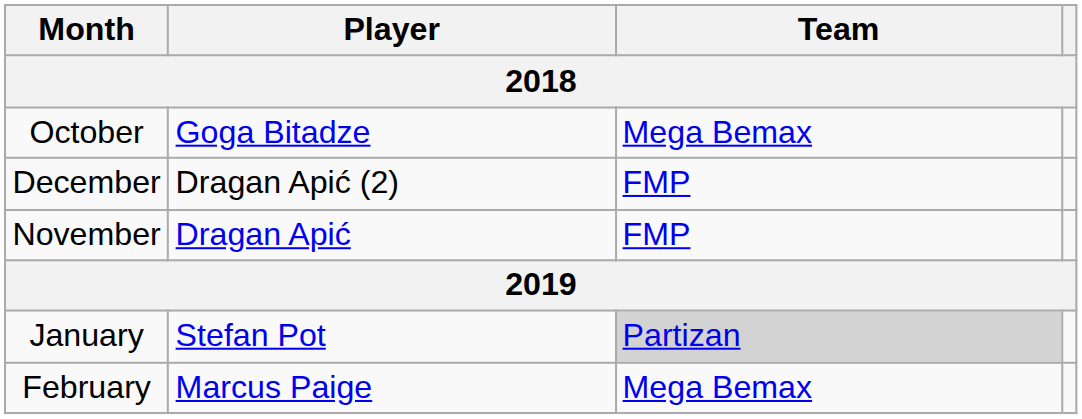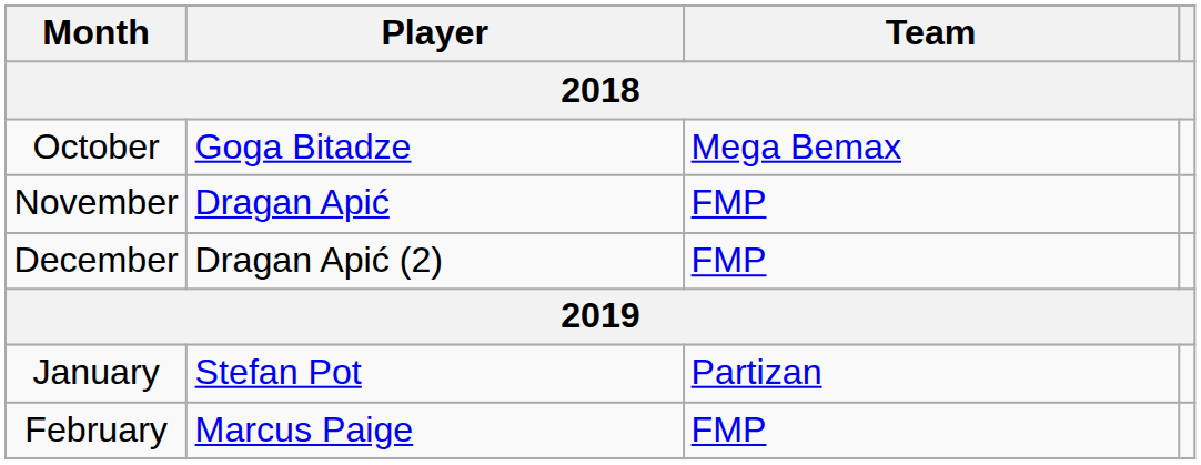rows swapped: November <-> December
January | Team: lightgrey background -> no background
February | Team: Mega Bemax -> FMP
